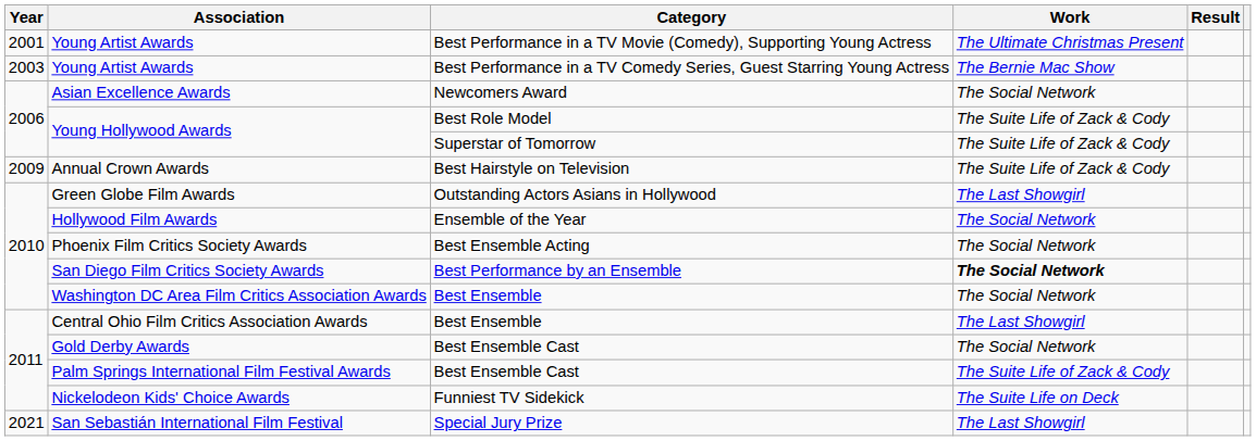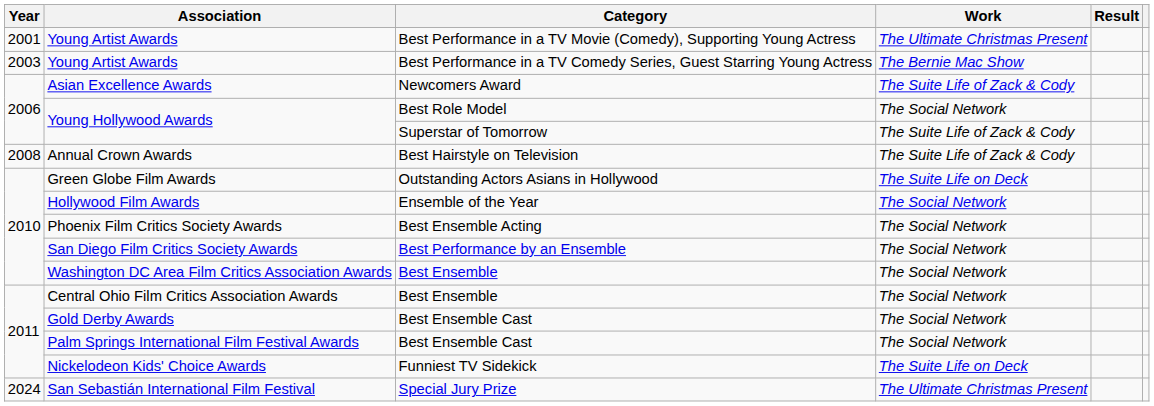Asian Excellence Awards | Work: The Social Network -> The Suite Life of Zack & Cody
Young Hollywood Awards / Best Role Model | Work: The Suite Life of Zack & Cody -> The Social Network
Annual Crown Awards | Year: 2009 -> 2008
Green Globe Film Awards | Work: The Last Showgirl -> The Suite Life on Deck
San Diego Film Critics Society Awards | Work: bold -> normal
Central Ohio Film Critics Association Awards | Work: The Last Showgirl -> The Social Network
Palm Springs International Film Festival Awards | Work: The Suite Life of Zack & Cody -> The Social Network
San Sebastián International Film Festival | Year: 2021 -> 2024
San Sebastián International Film Festival | Work: The Last Showgirl -> The Ultimate Christmas Present
